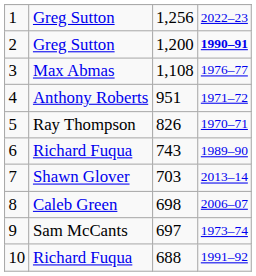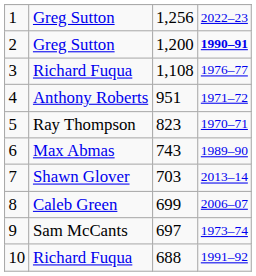3 | column 2: Max Abmas -> Richard Fuqua
5 | column 3: 826 -> 823
6 | column 2: Richard Fuqua -> Max Abmas
8 | column 3: 698 -> 699
